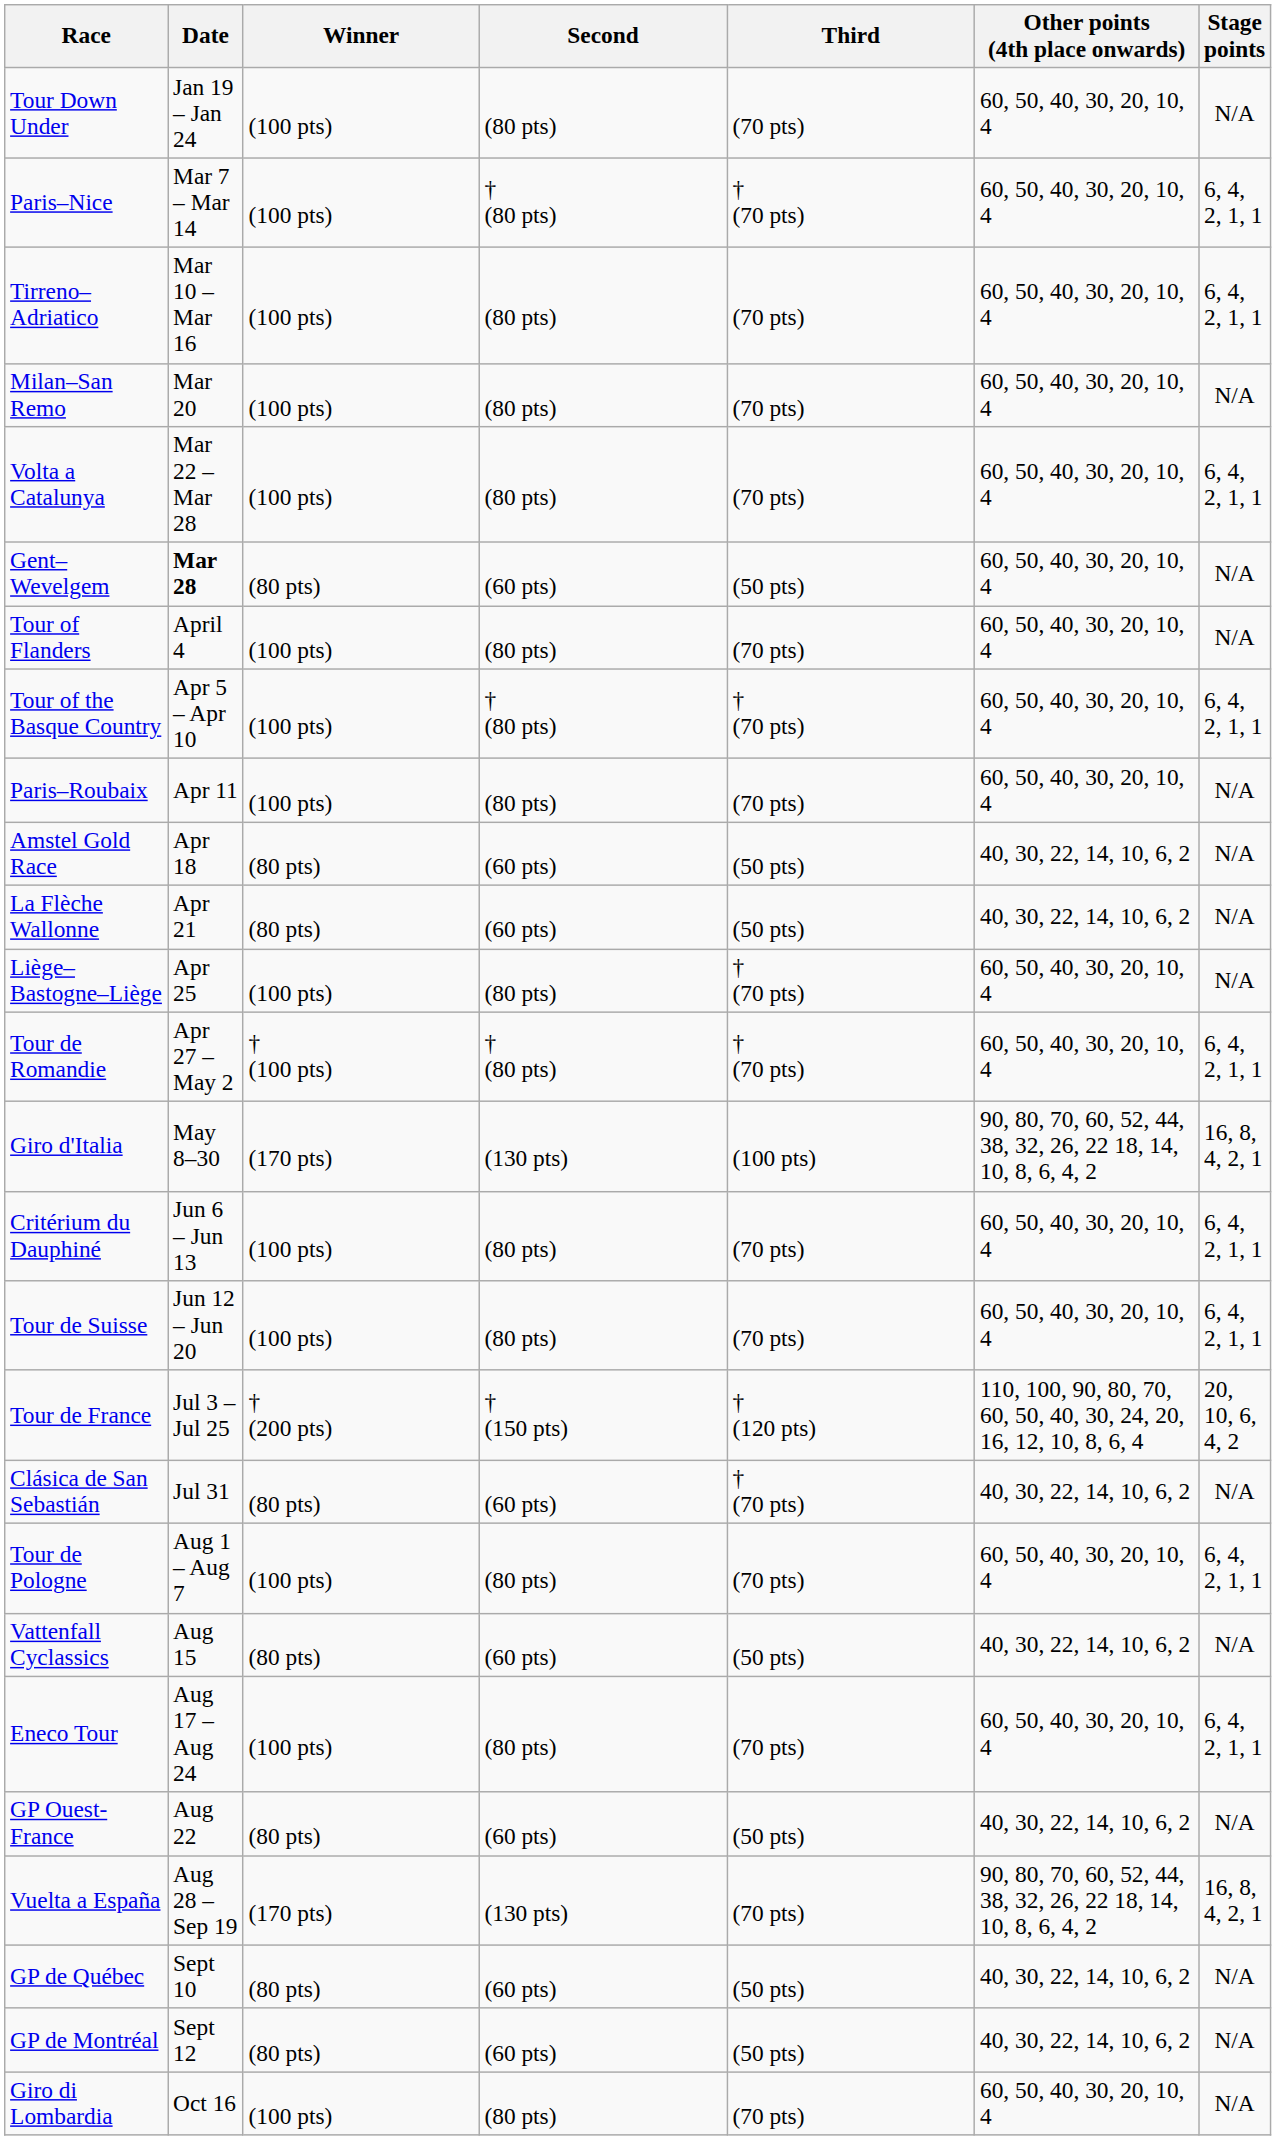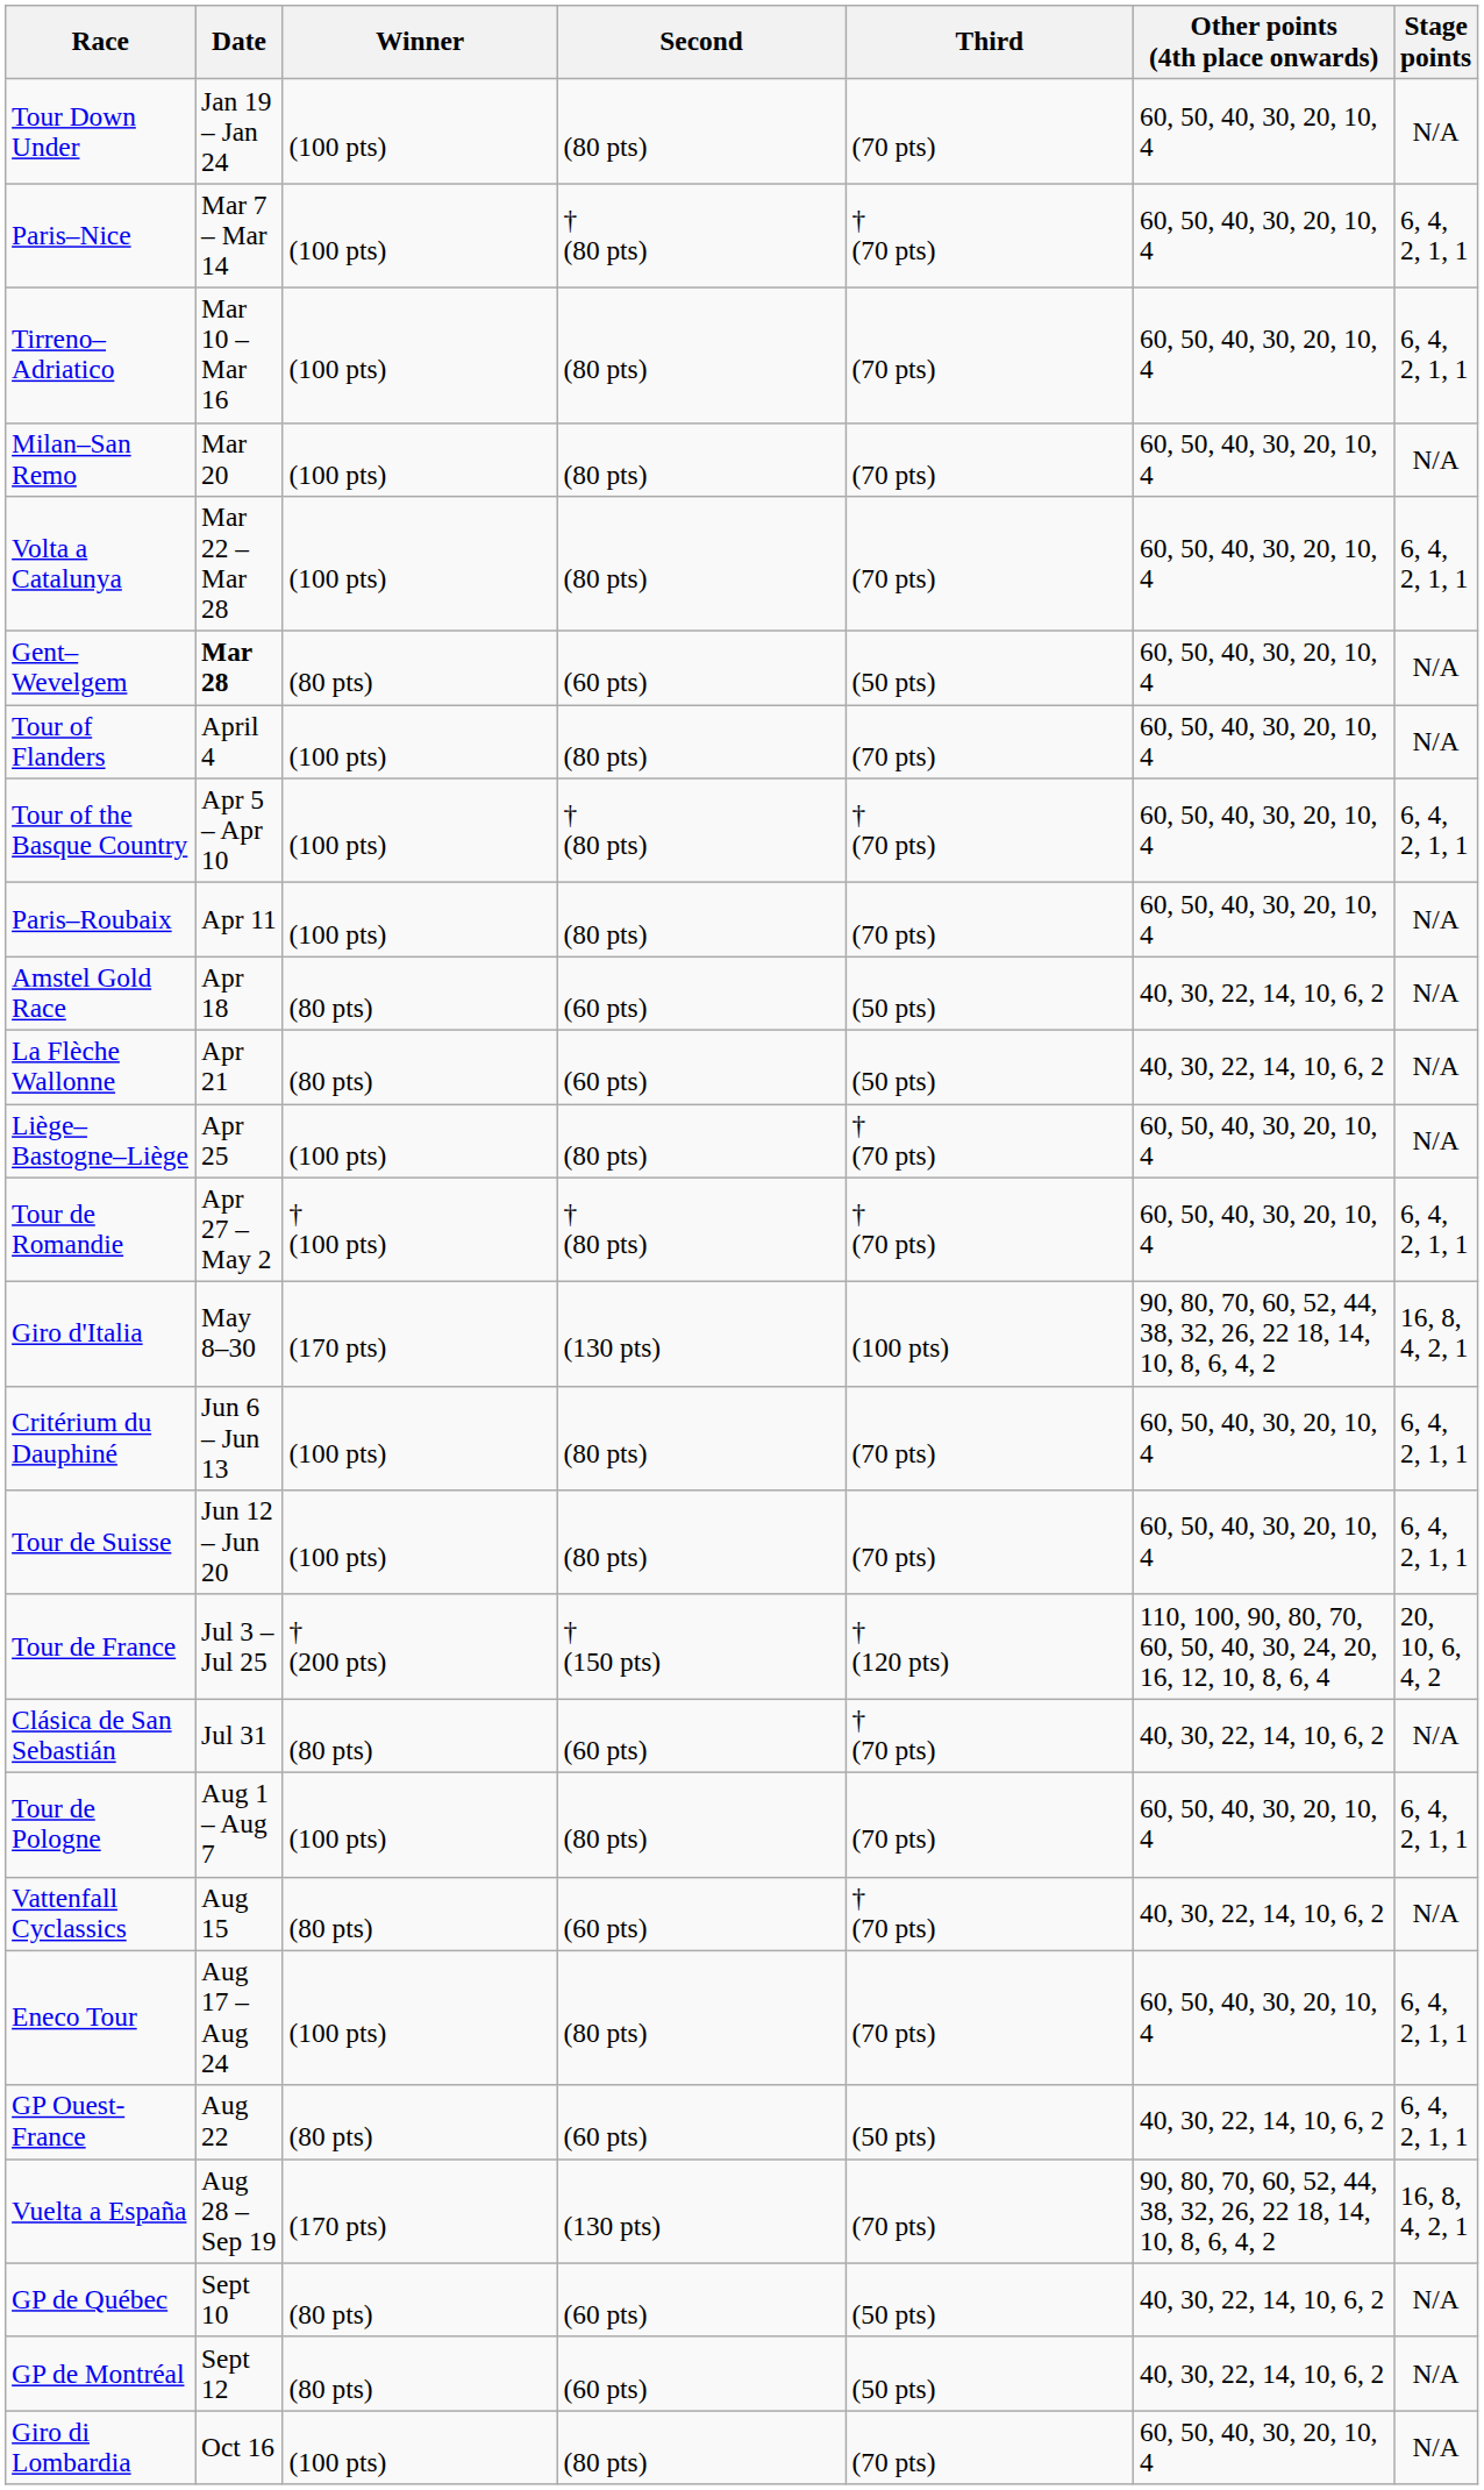Vattenfall Cyclassics | Third: (50 pts) -> † (70 pts)
GP Ouest-France | Stage points: N/A -> 6, 4, 2, 1, 1
